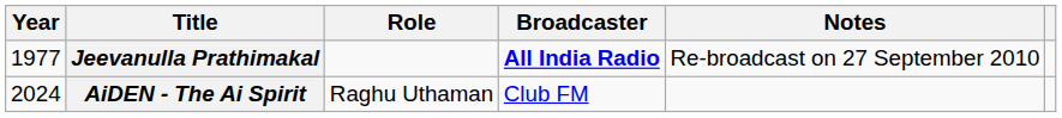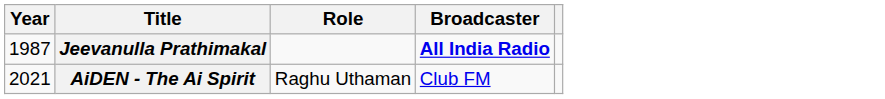- column: Notes | Re-broadcast on 27 September 2010
Jeevanulla Prathimakal | Year: 1977 -> 1987
AiDEN - The Ai Spirit | Year: 2024 -> 2021
